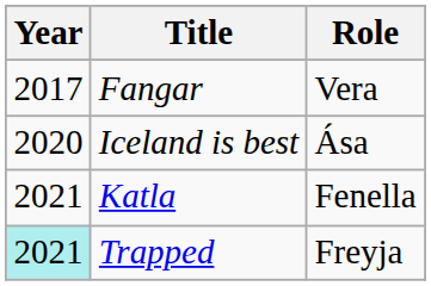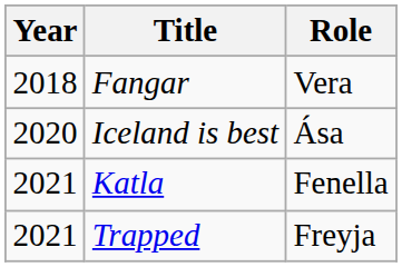Fangar | Year: 2017 -> 2018
Trapped | Year: paleturquoise background -> no background
